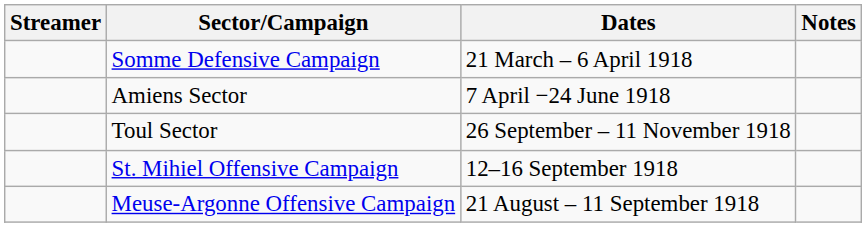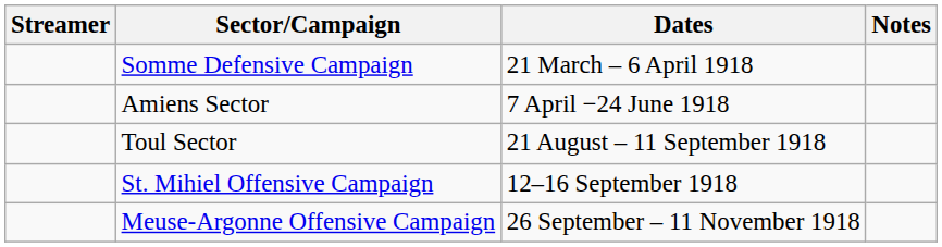Toul Sector | Dates: 26 September – 11 November 1918 -> 21 August – 11 September 1918
Meuse-Argonne Offensive Campaign | Dates: 21 August – 11 September 1918 -> 26 September – 11 November 1918
